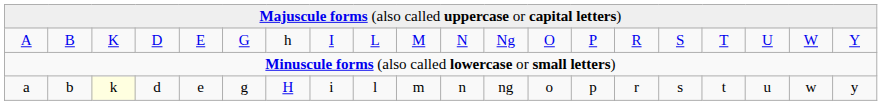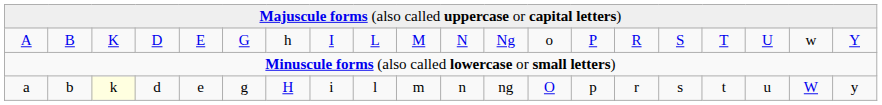A | column 13: O -> o
A | column 19: W -> w
a | column 13: o -> O
a | column 19: w -> W
